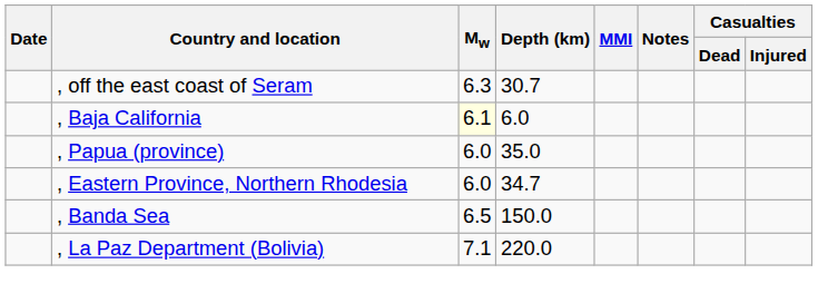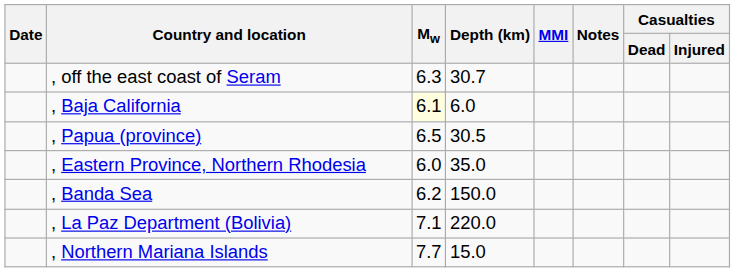, Papua (province) | Mw: 6.0 -> 6.5
, Papua (province) | Depth (km): 35.0 -> 30.5
, Eastern Province, Northern Rhodesia | Depth (km): 34.7 -> 35.0
, Banda Sea | Mw: 6.5 -> 6.2
+ row: , Northern Mariana Islands | 7.7 | 15.0
